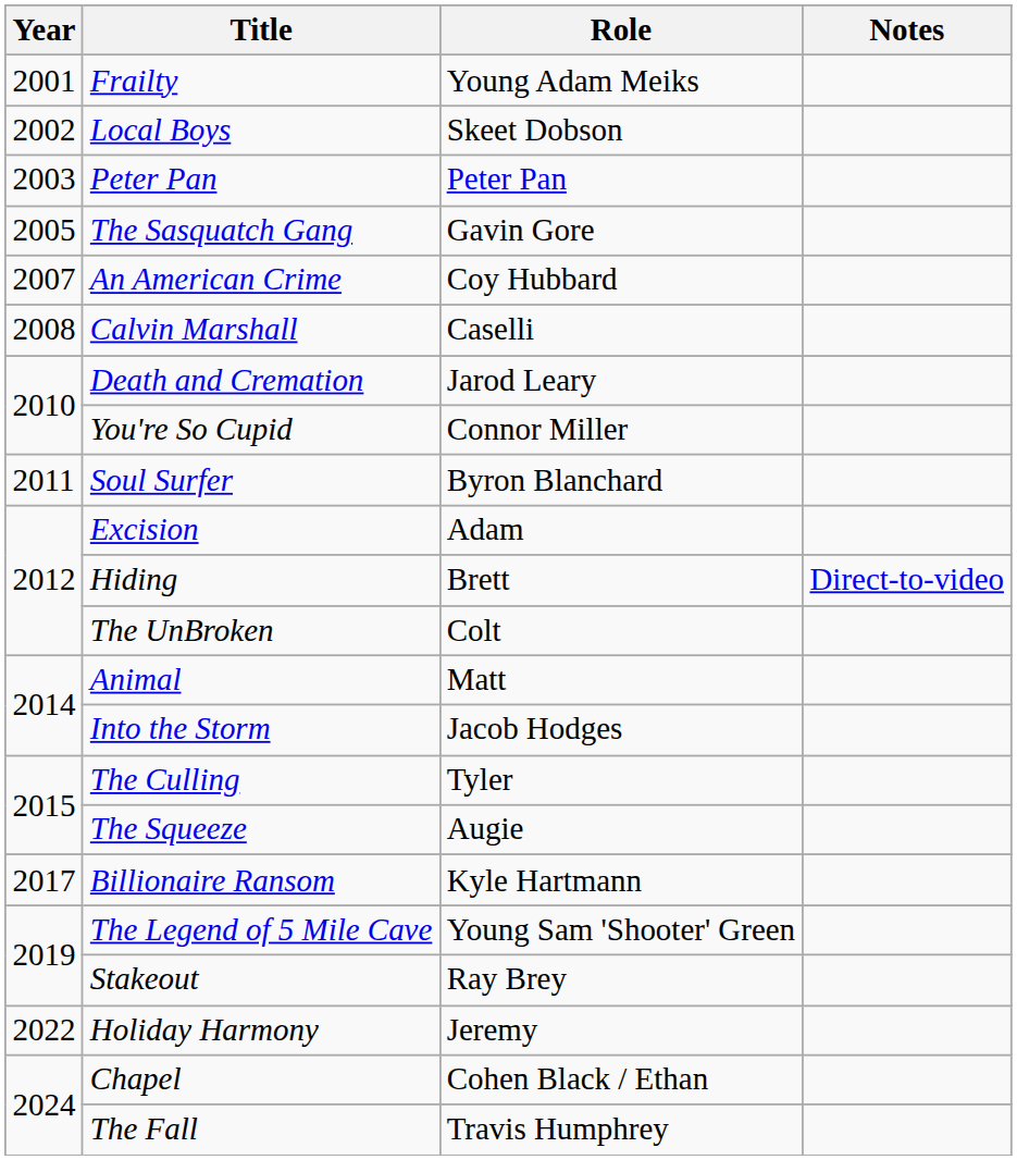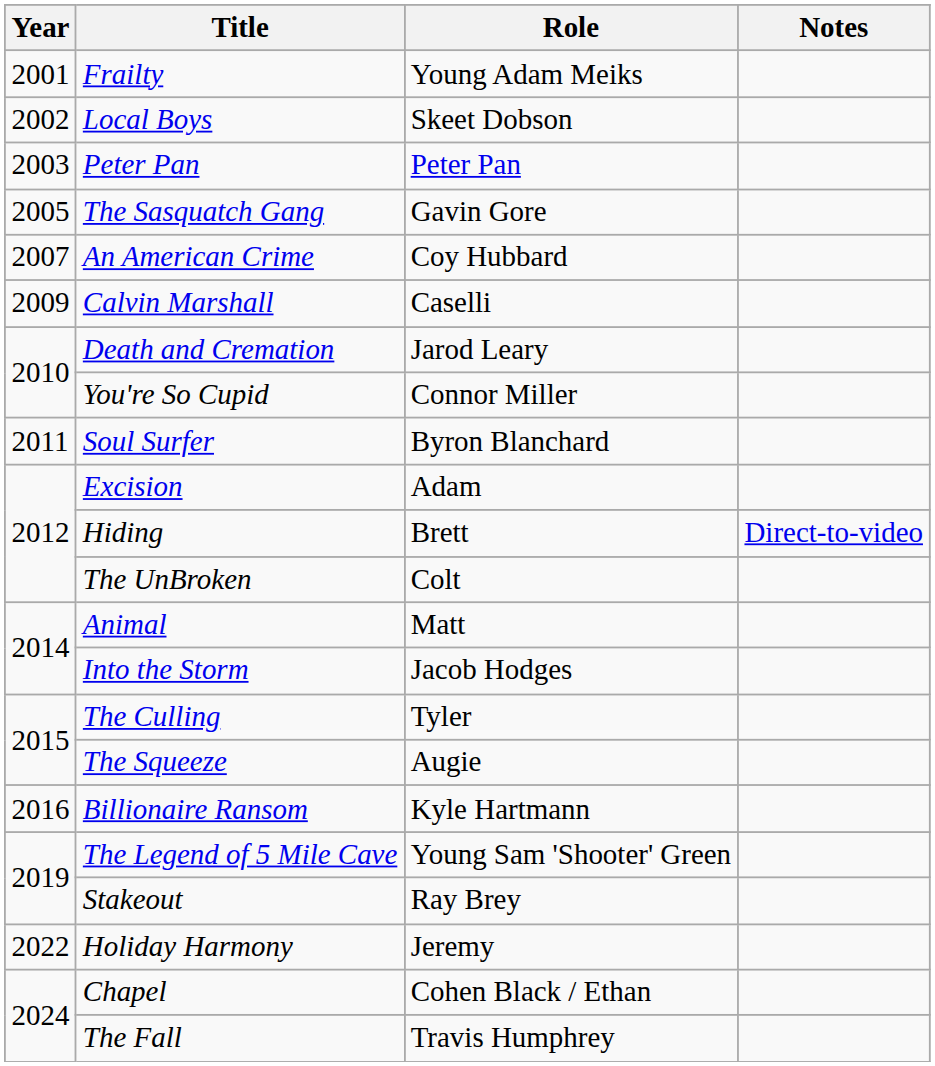Calvin Marshall | Year: 2008 -> 2009
Billionaire Ransom | Year: 2017 -> 2016
